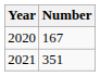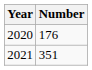2020 | Number: 167 -> 176
